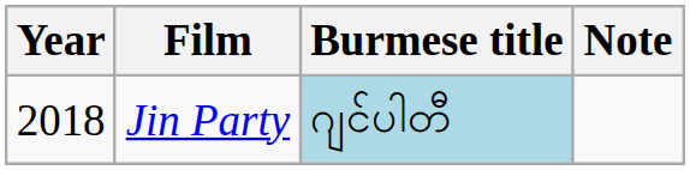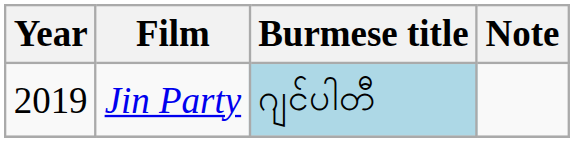Jin Party | Year: 2018 -> 2019
